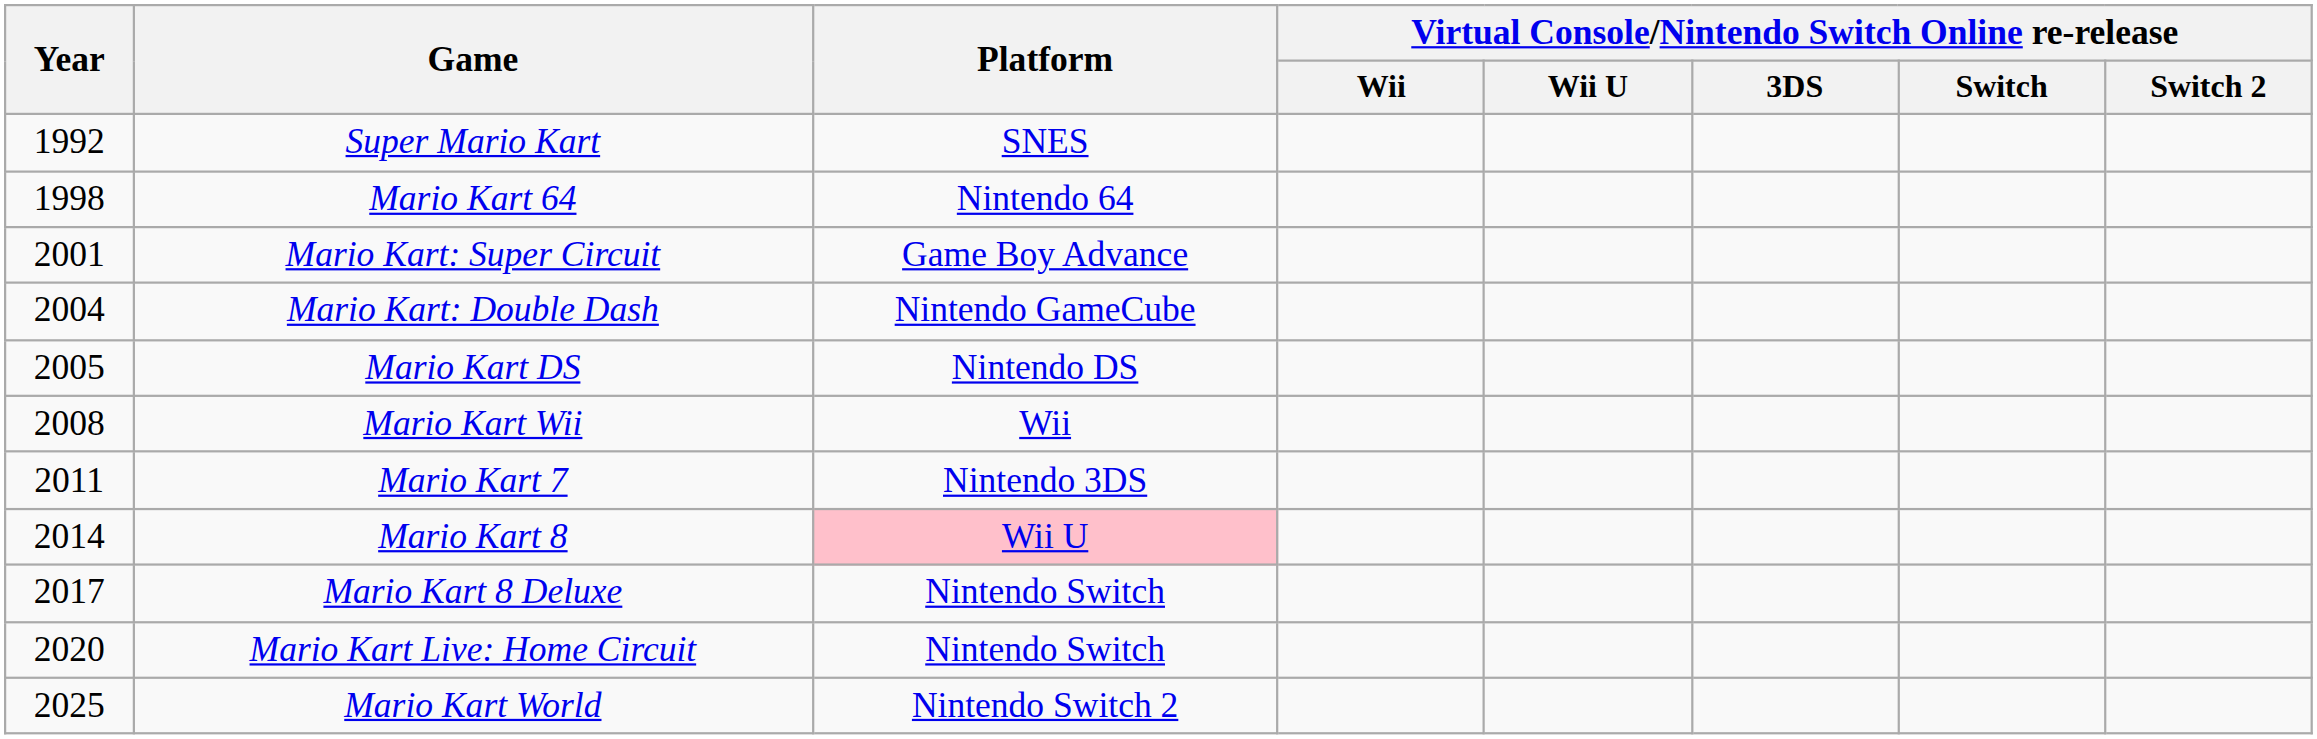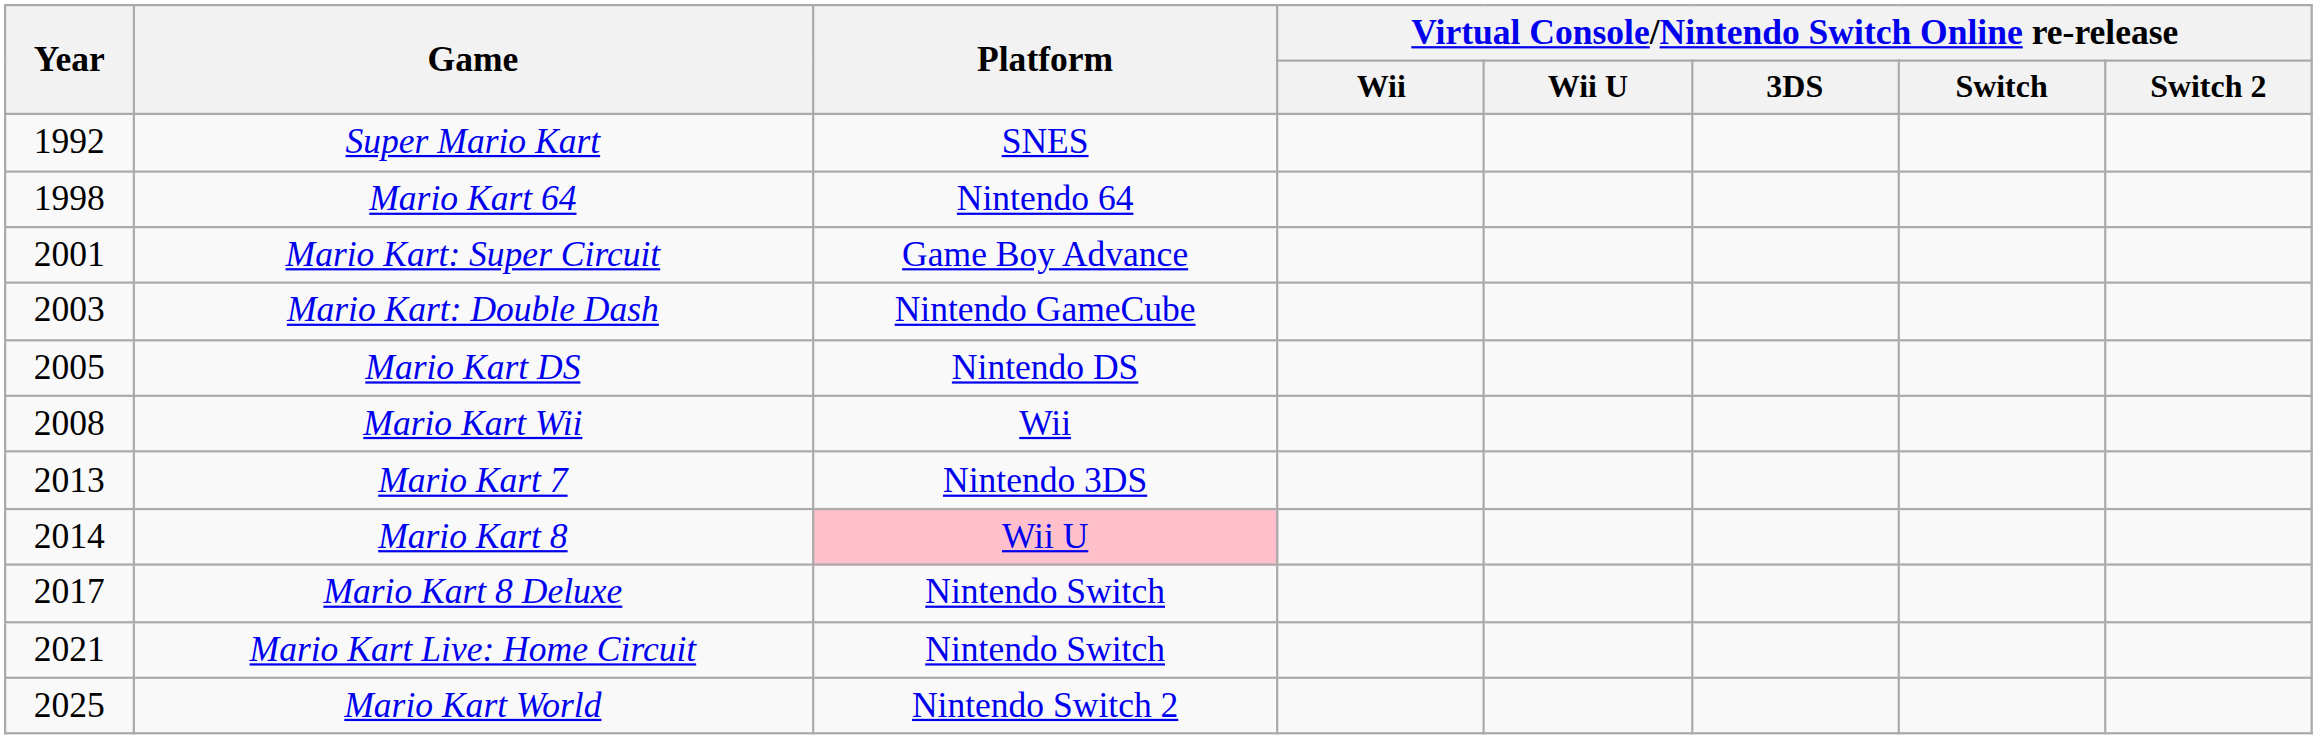Mario Kart: Double Dash | Year: 2004 -> 2003
Mario Kart 7 | Year: 2011 -> 2013
Mario Kart Live: Home Circuit | Year: 2020 -> 2021
